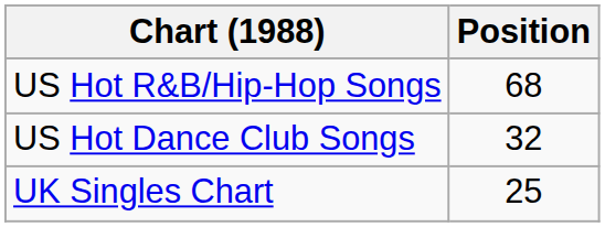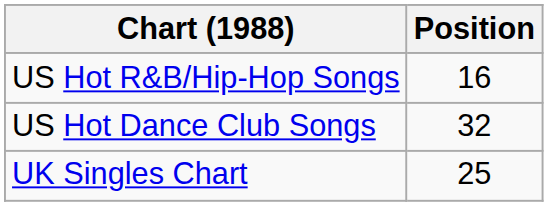US Hot R&B/Hip-Hop Songs | Position: 68 -> 16
